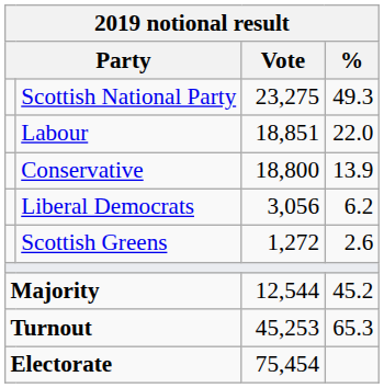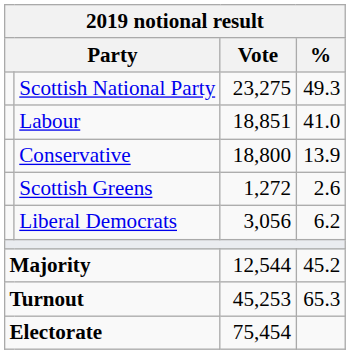Labour | %: 22.0 -> 41.0
rows swapped: Liberal Democrats <-> Scottish Greens
